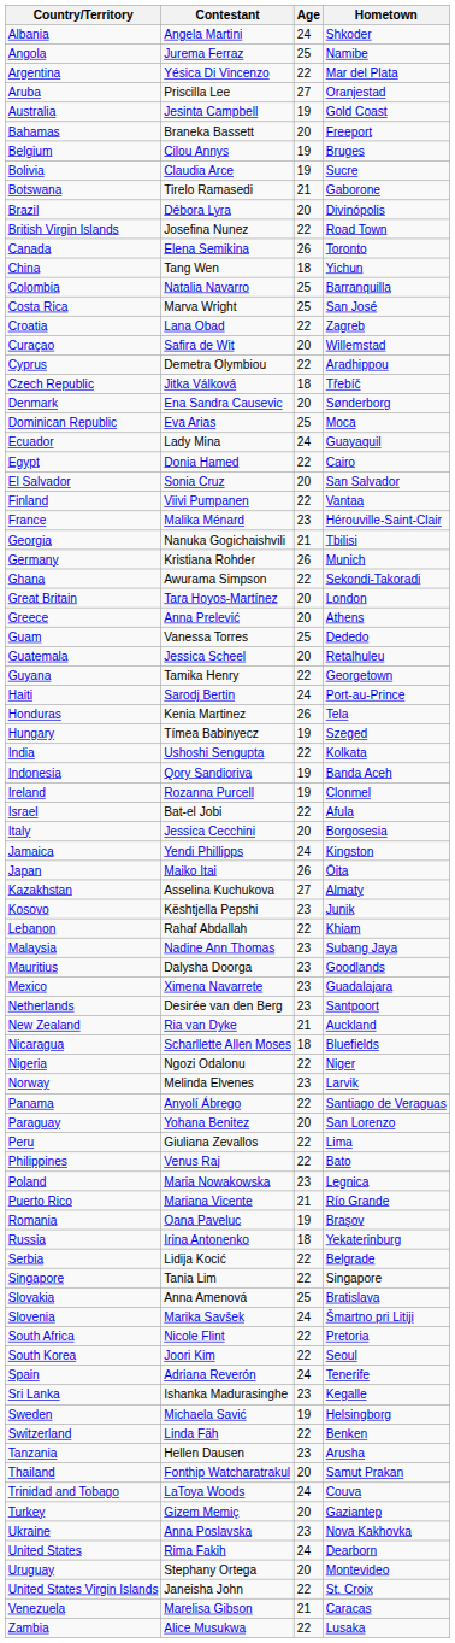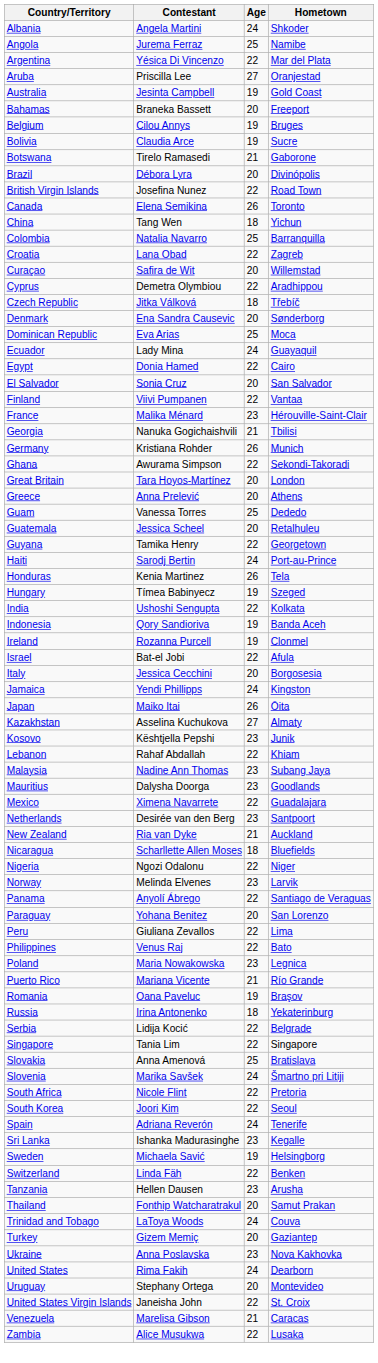- row: Costa Rica | Marva Wright | 25 | San José
Mexico | Age: 23 -> 22
